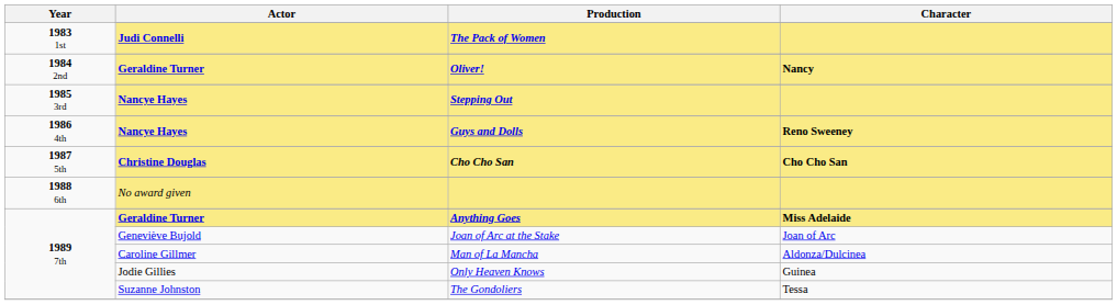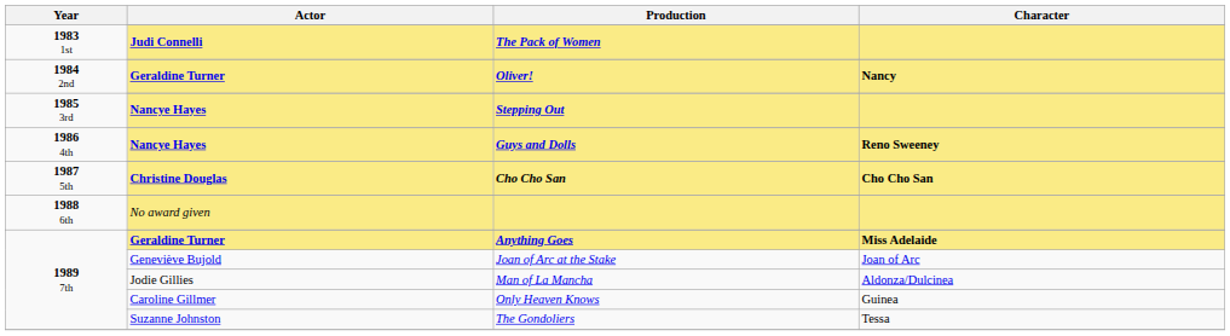Man of La Mancha | Actor: Caroline Gillmer -> Jodie Gillies
Only Heaven Knows | Actor: Jodie Gillies -> Caroline Gillmer
